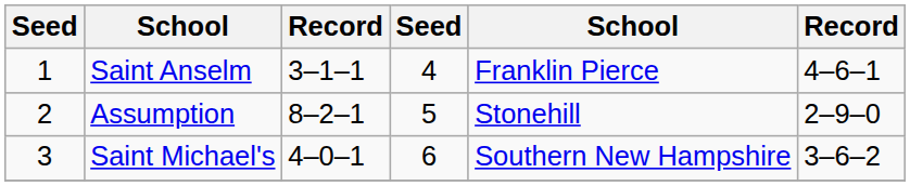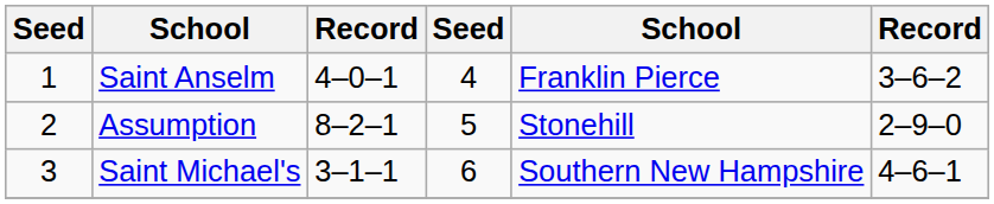Saint Anselm | column 3: 3–1–1 -> 4–0–1
Saint Anselm | column 6: 4–6–1 -> 3–6–2
Saint Michael's | column 3: 4–0–1 -> 3–1–1
Saint Michael's | column 6: 3–6–2 -> 4–6–1
